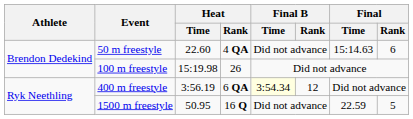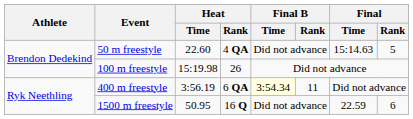50 m freestyle | Final / Rank: 6 -> 5
400 m freestyle | Final B / Rank: 12 -> 11
1500 m freestyle | Final / Rank: 5 -> 6
